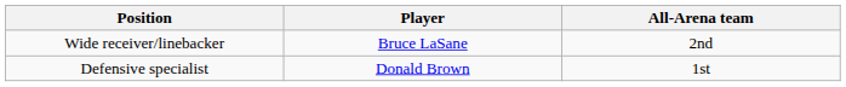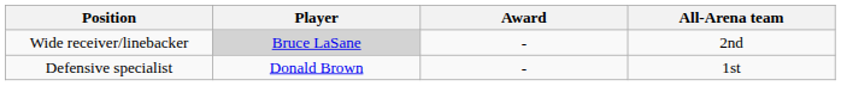+ column: Award | - | -
Wide receiver/linebacker | Player: no background -> lightgrey background
